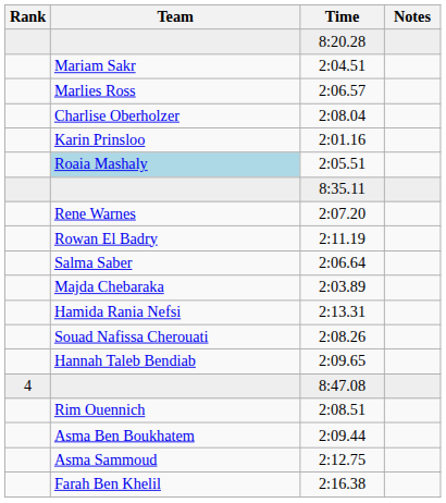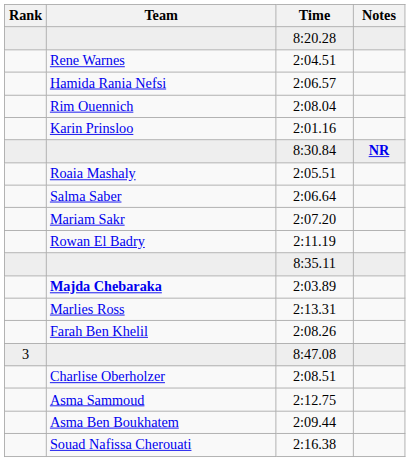2:04.51 | Team: Mariam Sakr -> Rene Warnes
2:06.57 | Team: Marlies Ross -> Hamida Rania Nefsi
2:08.04 | Team: Charlise Oberholzer -> Rim Ouennich
+ row: 8:30.84 | NR
2:05.51 | Team: lightblue background -> no background
rows swapped: 2:06.64 <-> 8:35.11
2:07.20 | Team: Rene Warnes -> Mariam Sakr
2:03.89 | Team: normal -> bold
2:13.31 | Team: Hamida Rania Nefsi -> Marlies Ross
2:08.26 | Team: Souad Nafissa Cherouati -> Farah Ben Khelil
- row: Hannah Taleb Bendiab | 2:09.65
8:47.08 | Rank: 4 -> 3
2:08.51 | Team: Rim Ouennich -> Charlise Oberholzer
rows swapped: 2:09.44 <-> 2:12.75
2:16.38 | Team: Farah Ben Khelil -> Souad Nafissa Cherouati
